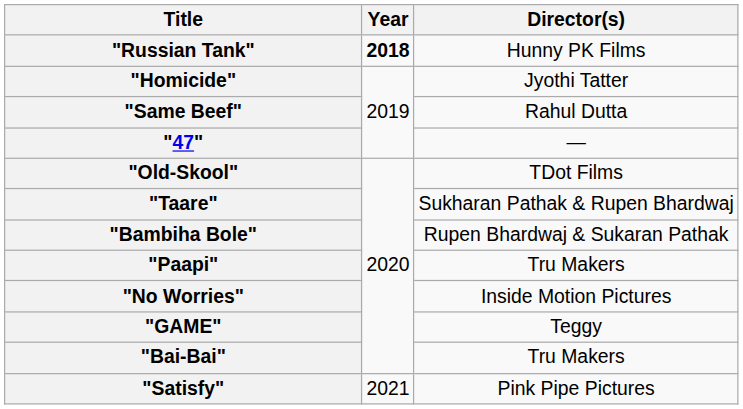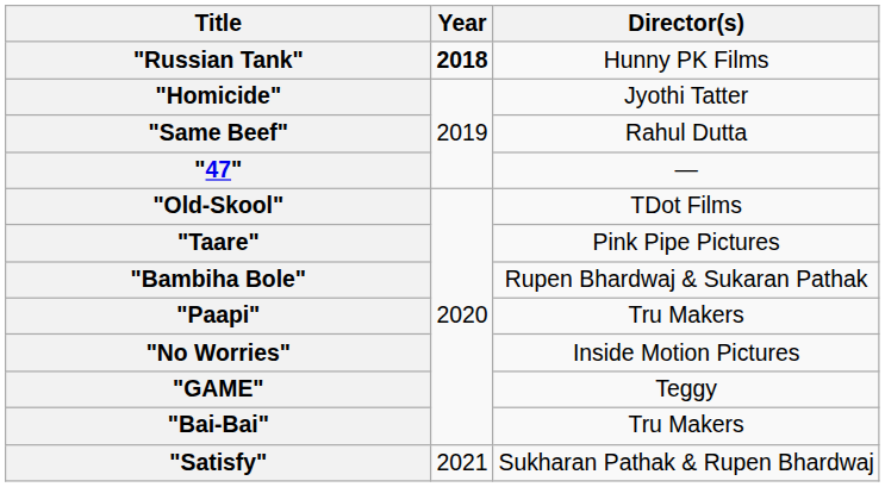"Taare" | Director(s): Sukharan Pathak & Rupen Bhardwaj -> Pink Pipe Pictures
"Satisfy" | Director(s): Pink Pipe Pictures -> Sukharan Pathak & Rupen Bhardwaj
